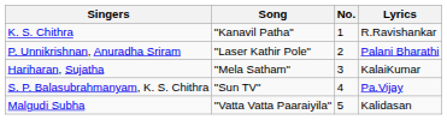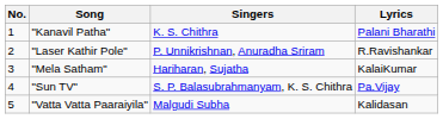columns swapped: No. <-> Singers
"Kanavil Patha" | Lyrics: R.Ravishankar -> Palani Bharathi
"Laser Kathir Pole" | Lyrics: Palani Bharathi -> R.Ravishankar
